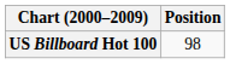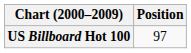US Billboard Hot 100 | Position: 98 -> 97
